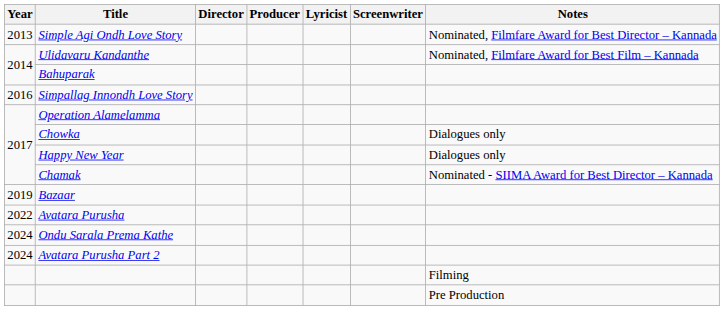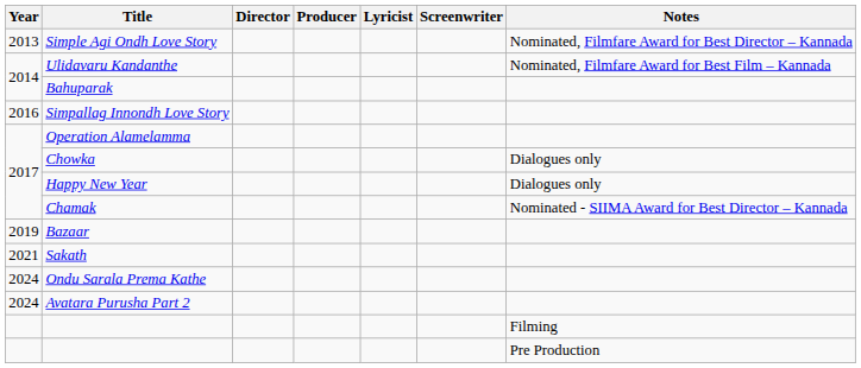+ row: 2021 | Sakath
- row: 2022 | Avatara Purusha
